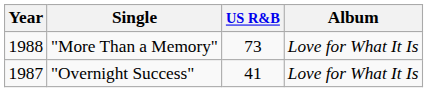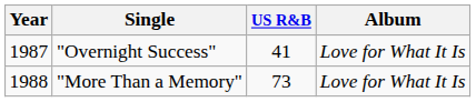rows swapped: "Overnight Success" <-> "More Than a Memory"
